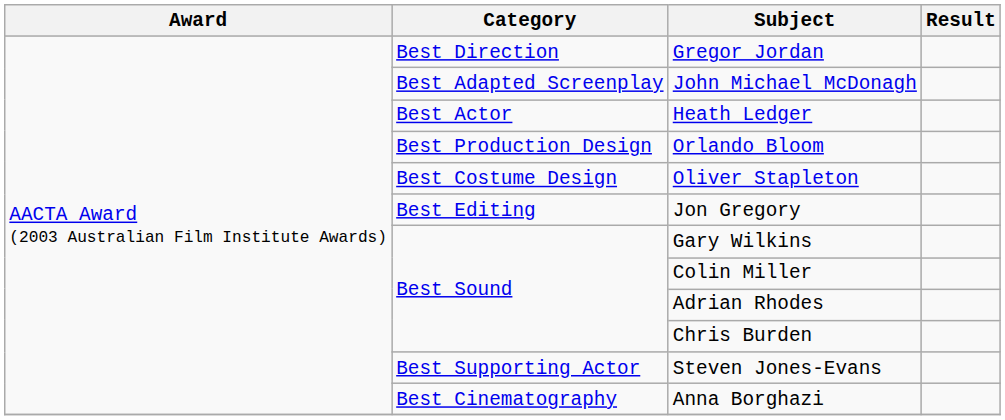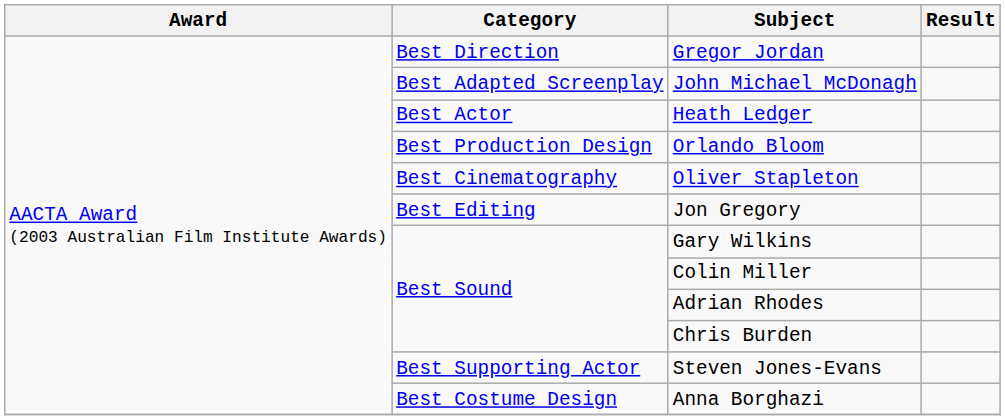Oliver Stapleton | Category: Best Costume Design -> Best Cinematography
Anna Borghazi | Category: Best Cinematography -> Best Costume Design
